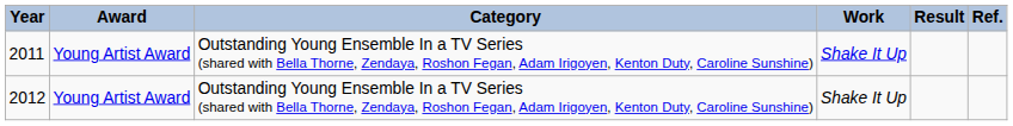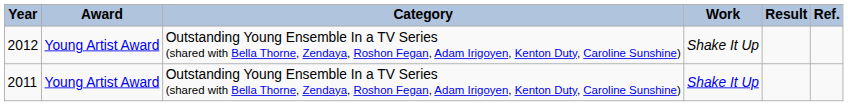rows swapped: 2011 <-> 2012
